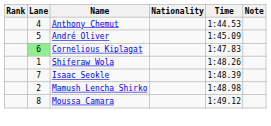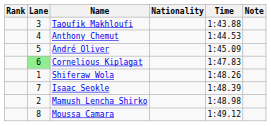+ row: 3 | Taoufik Makhloufi | 1:43.88
